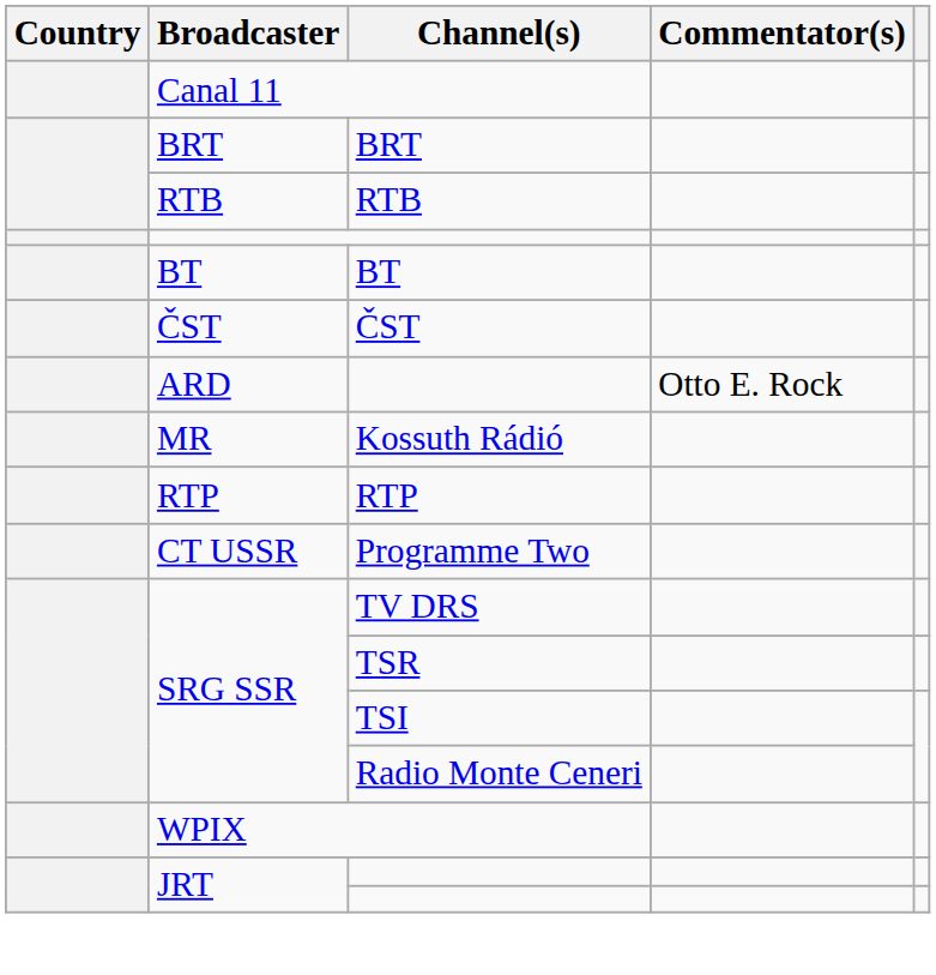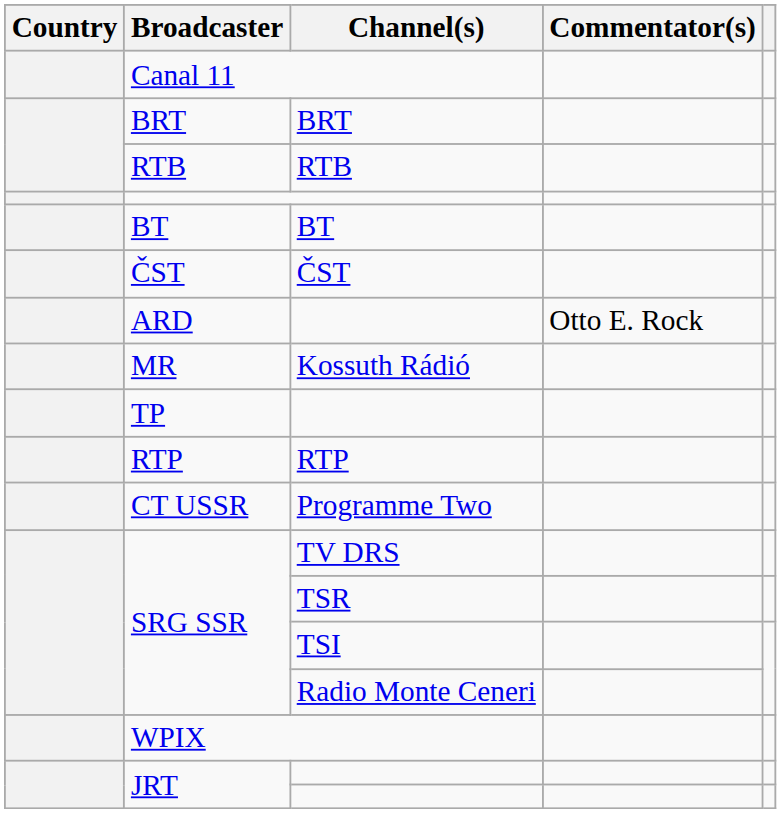+ row: TP
